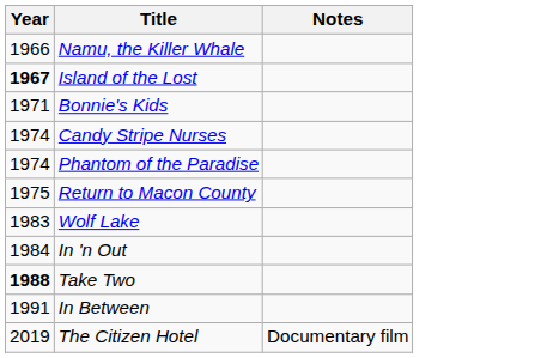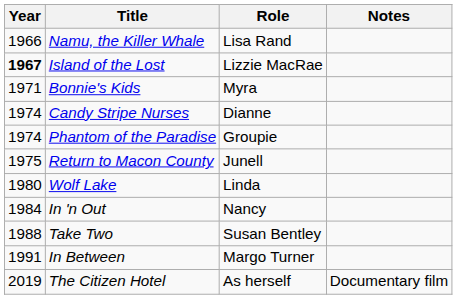+ column: Role | Lisa Rand | Lizzie MacRae | Myra | Dianne | Groupie | Junell | Linda | Nancy | Susan Bentley | Margo Turner | As herself
Wolf Lake | Year: 1983 -> 1980
Take Two | Year: bold -> normal
